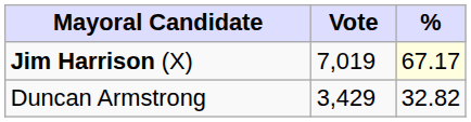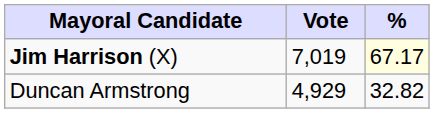Duncan Armstrong | Vote: 3,429 -> 4,929
